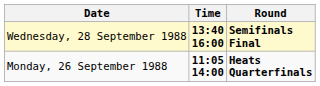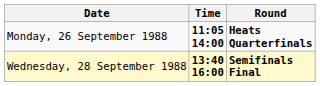rows swapped: Monday, 26 September 1988 <-> Wednesday, 28 September 1988
